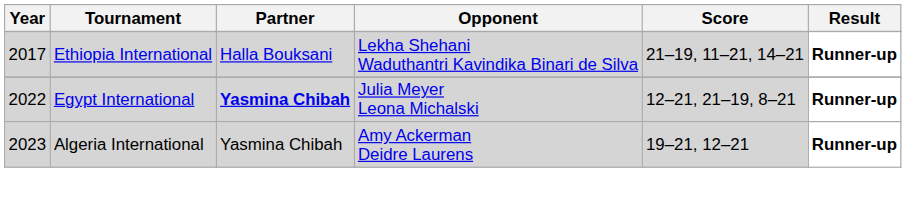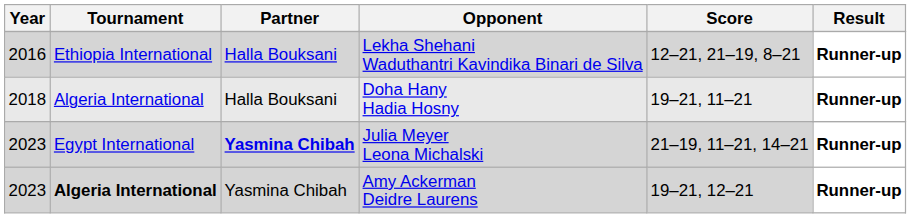Lekha Shehani Waduthantri Kavindika Binari de Silva | Year: 2017 -> 2016
Lekha Shehani Waduthantri Kavindika Binari de Silva | Score: 21–19, 11–21, 14–21 -> 12–21, 21–19, 8–21
+ row: 2018 | Algeria International | Halla Bouksani | Doha Hany Hadia Hosny | 19–21, 11–21 | Runner-up
Julia Meyer Leona Michalski | Year: 2022 -> 2023
Julia Meyer Leona Michalski | Score: 12–21, 21–19, 8–21 -> 21–19, 11–21, 14–21
Amy Ackerman Deidre Laurens | Tournament: normal -> bold
